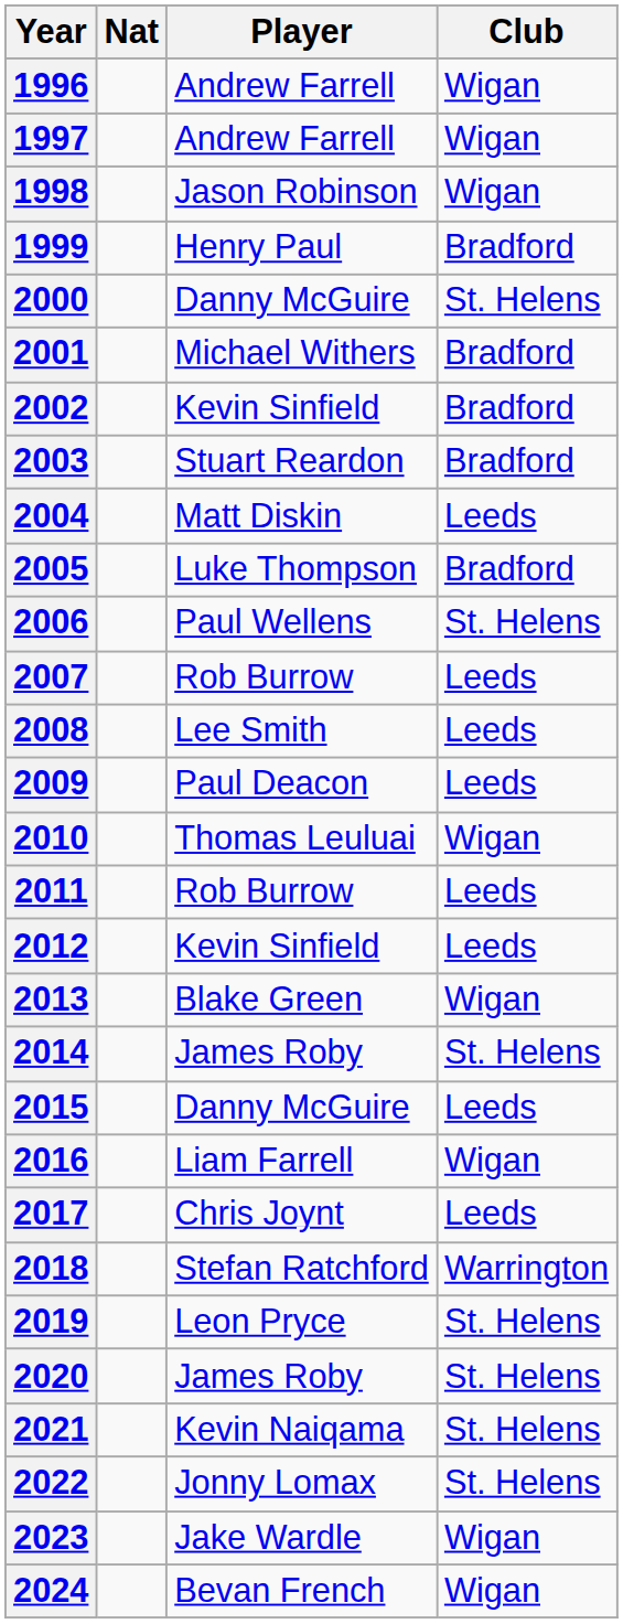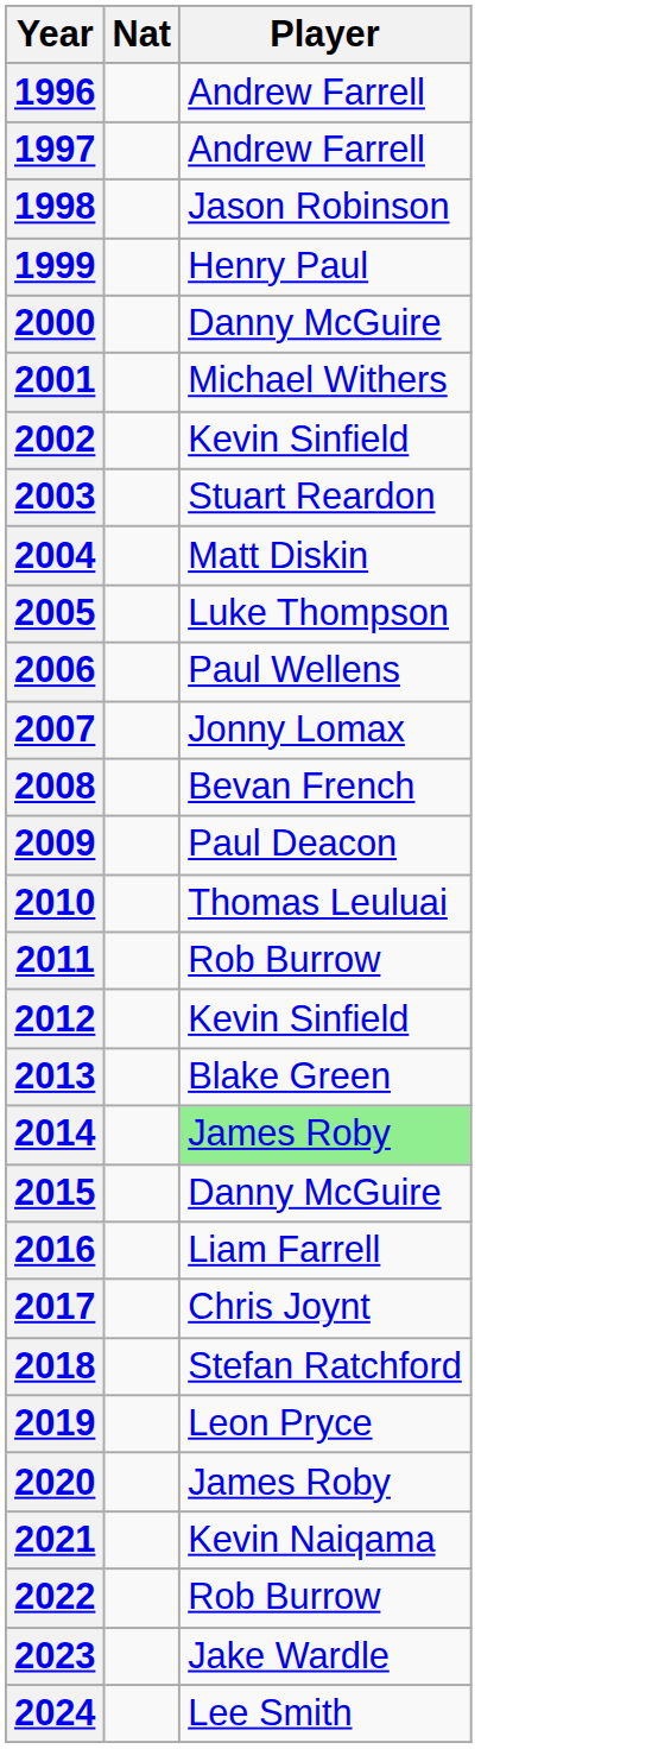- column: Club | Wigan | Wigan | Wigan | Bradford | St. Helens | Bradford | Bradford | Bradford | Leeds | Bradford | St. Helens | Leeds | Leeds | Leeds | Wigan | Leeds | Leeds | Wigan | St. Helens | Leeds | Wigan | Leeds | Warrington | St. Helens | St. Helens | St. Helens | St. Helens | Wigan | Wigan
2007 | Player: Rob Burrow -> Jonny Lomax
2008 | Player: Lee Smith -> Bevan French
2014 | Player: no background -> lightgreen background
2022 | Player: Jonny Lomax -> Rob Burrow
2024 | Player: Bevan French -> Lee Smith
